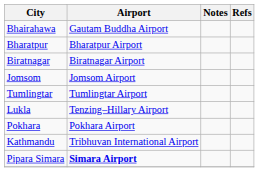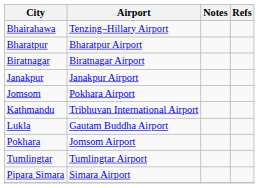Bhairahawa | Airport: Gautam Buddha Airport -> Tenzing–Hillary Airport
+ row: Janakpur | Janakpur Airport
Jomsom | Airport: Jomsom Airport -> Pokhara Airport
rows swapped: Kathmandu <-> Tumlingtar
Lukla | Airport: Tenzing–Hillary Airport -> Gautam Buddha Airport
Pokhara | Airport: Pokhara Airport -> Jomsom Airport
Pipara Simara | Airport: bold -> normal
